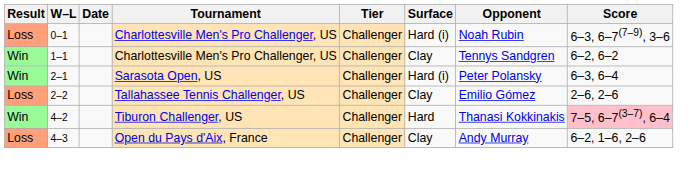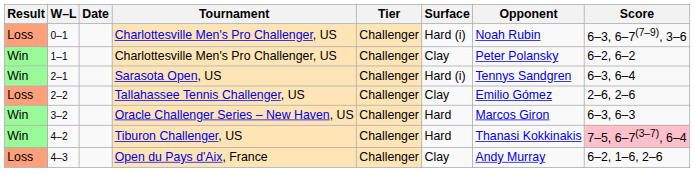1–1 | Opponent: Tennys Sandgren -> Peter Polansky
2–1 | Opponent: Peter Polansky -> Tennys Sandgren
+ row: Win | 3–2 | Oracle Challenger Series – New Haven, US | Challenger | Hard | Marcos Giron | 6–3, 6–3
